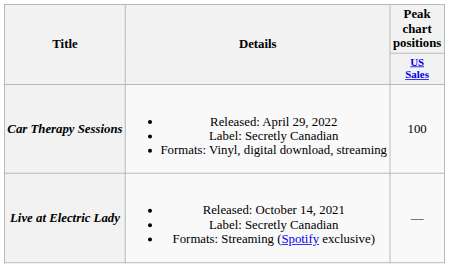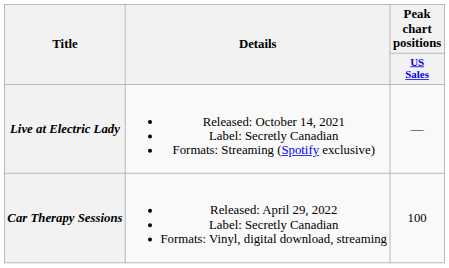rows swapped: Live at Electric Lady <-> Car Therapy Sessions
